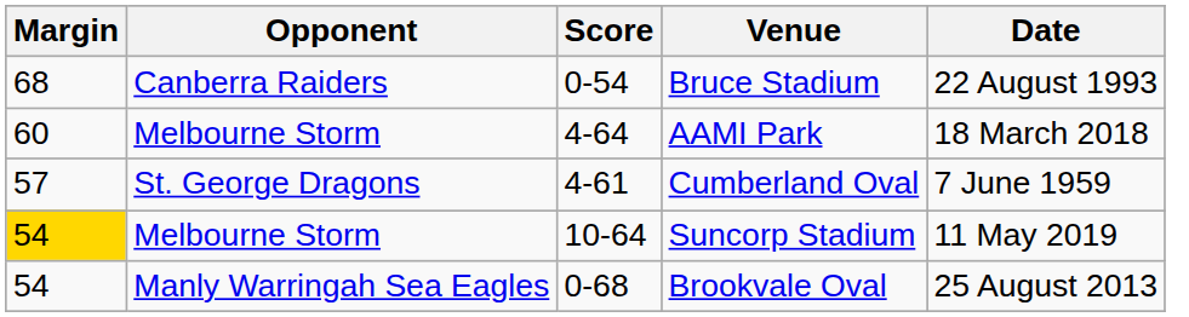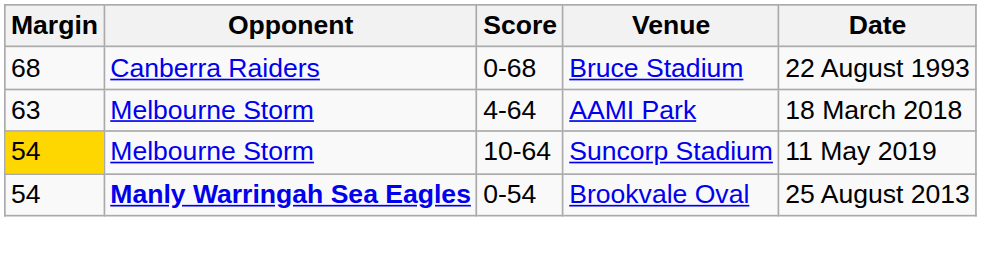Bruce Stadium | Score: 0-54 -> 0-68
AAMI Park | Margin: 60 -> 63
- row: 57 | St. George Dragons | 4-61 | Cumberland Oval | 7 June 1959
Brookvale Oval | Opponent: normal -> bold
Brookvale Oval | Score: 0-68 -> 0-54
